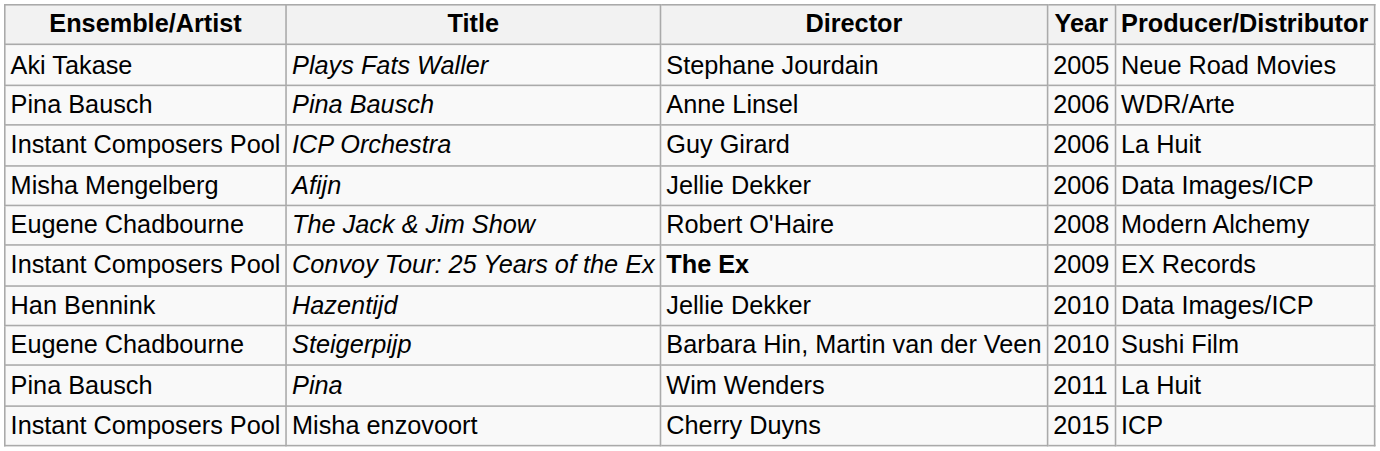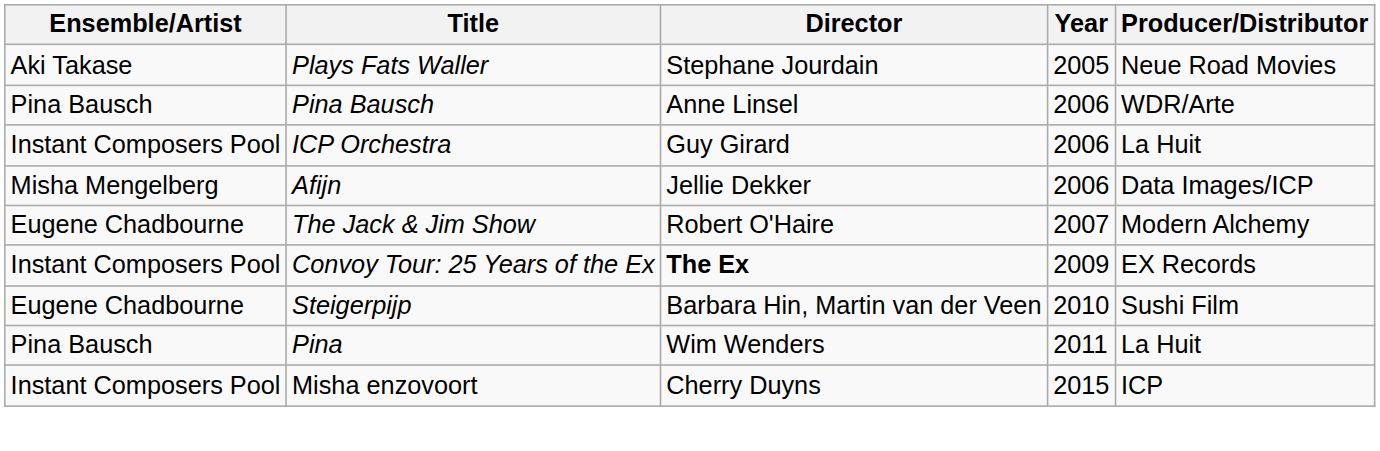The Jack & Jim Show | Year: 2008 -> 2007
- row: Han Bennink | Hazentijd | Jellie Dekker | 2010 | Data Images/ICP
